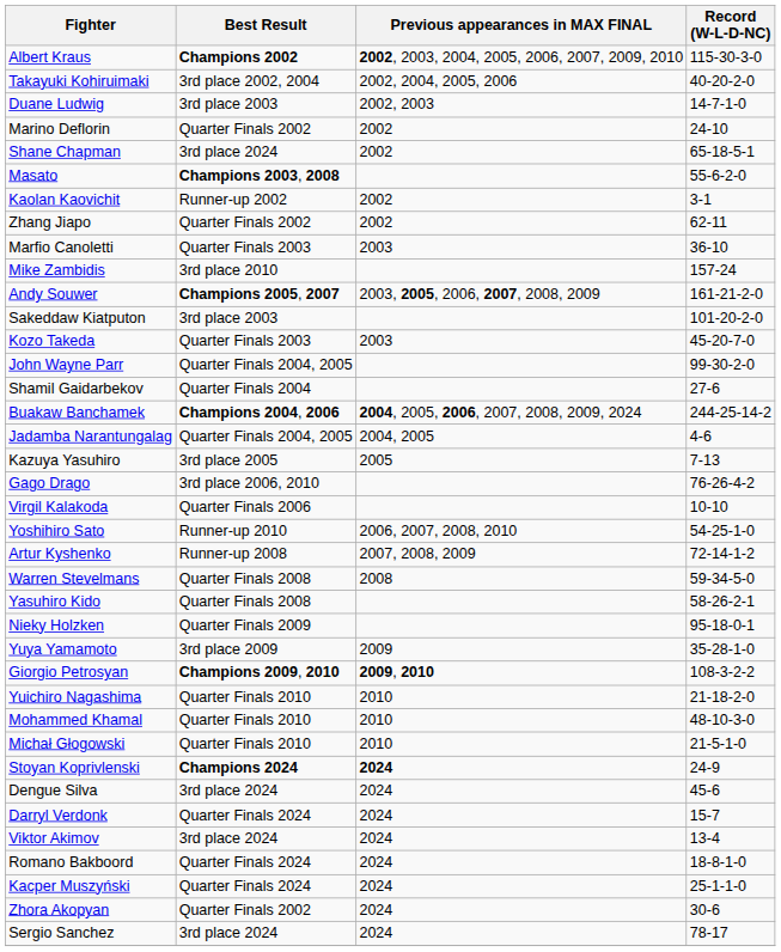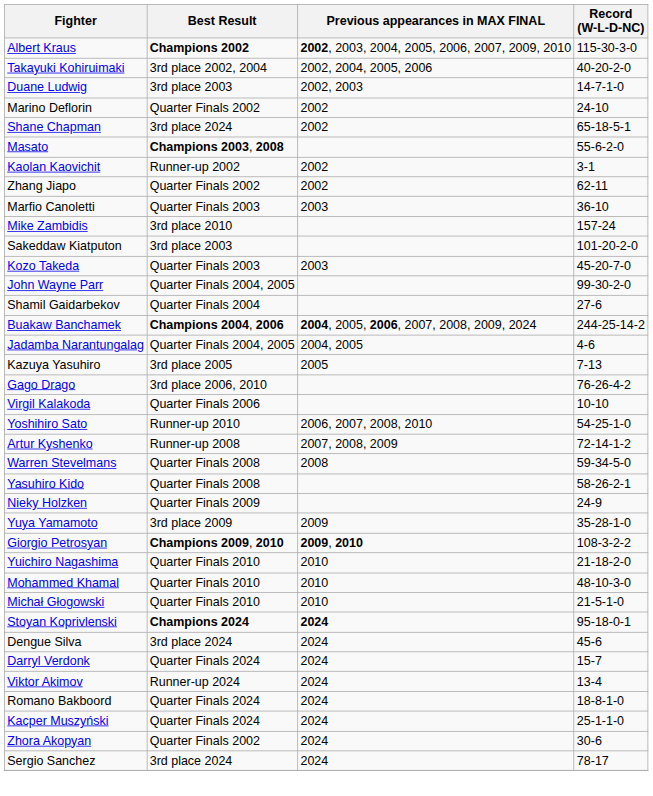- row: Andy Souwer | Champions 2005, 2007 | 2003, 2005, 2006, 2007, 2008, 2009 | 161-21-2-0
Nieky Holzken | Record (W-L-D-NC): 95-18-0-1 -> 24-9
Stoyan Koprivlenski | Record (W-L-D-NC): 24-9 -> 95-18-0-1
Viktor Akimov | Best Result: 3rd place 2024 -> Runner-up 2024
